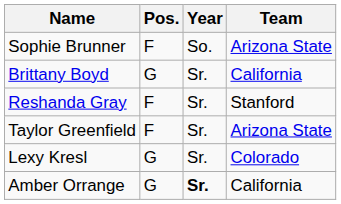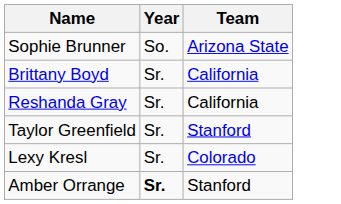- column: Pos. | F | G | F | F | G | G
Reshanda Gray | Team: Stanford -> California
Taylor Greenfield | Team: Arizona State -> Stanford
Amber Orrange | Team: California -> Stanford
